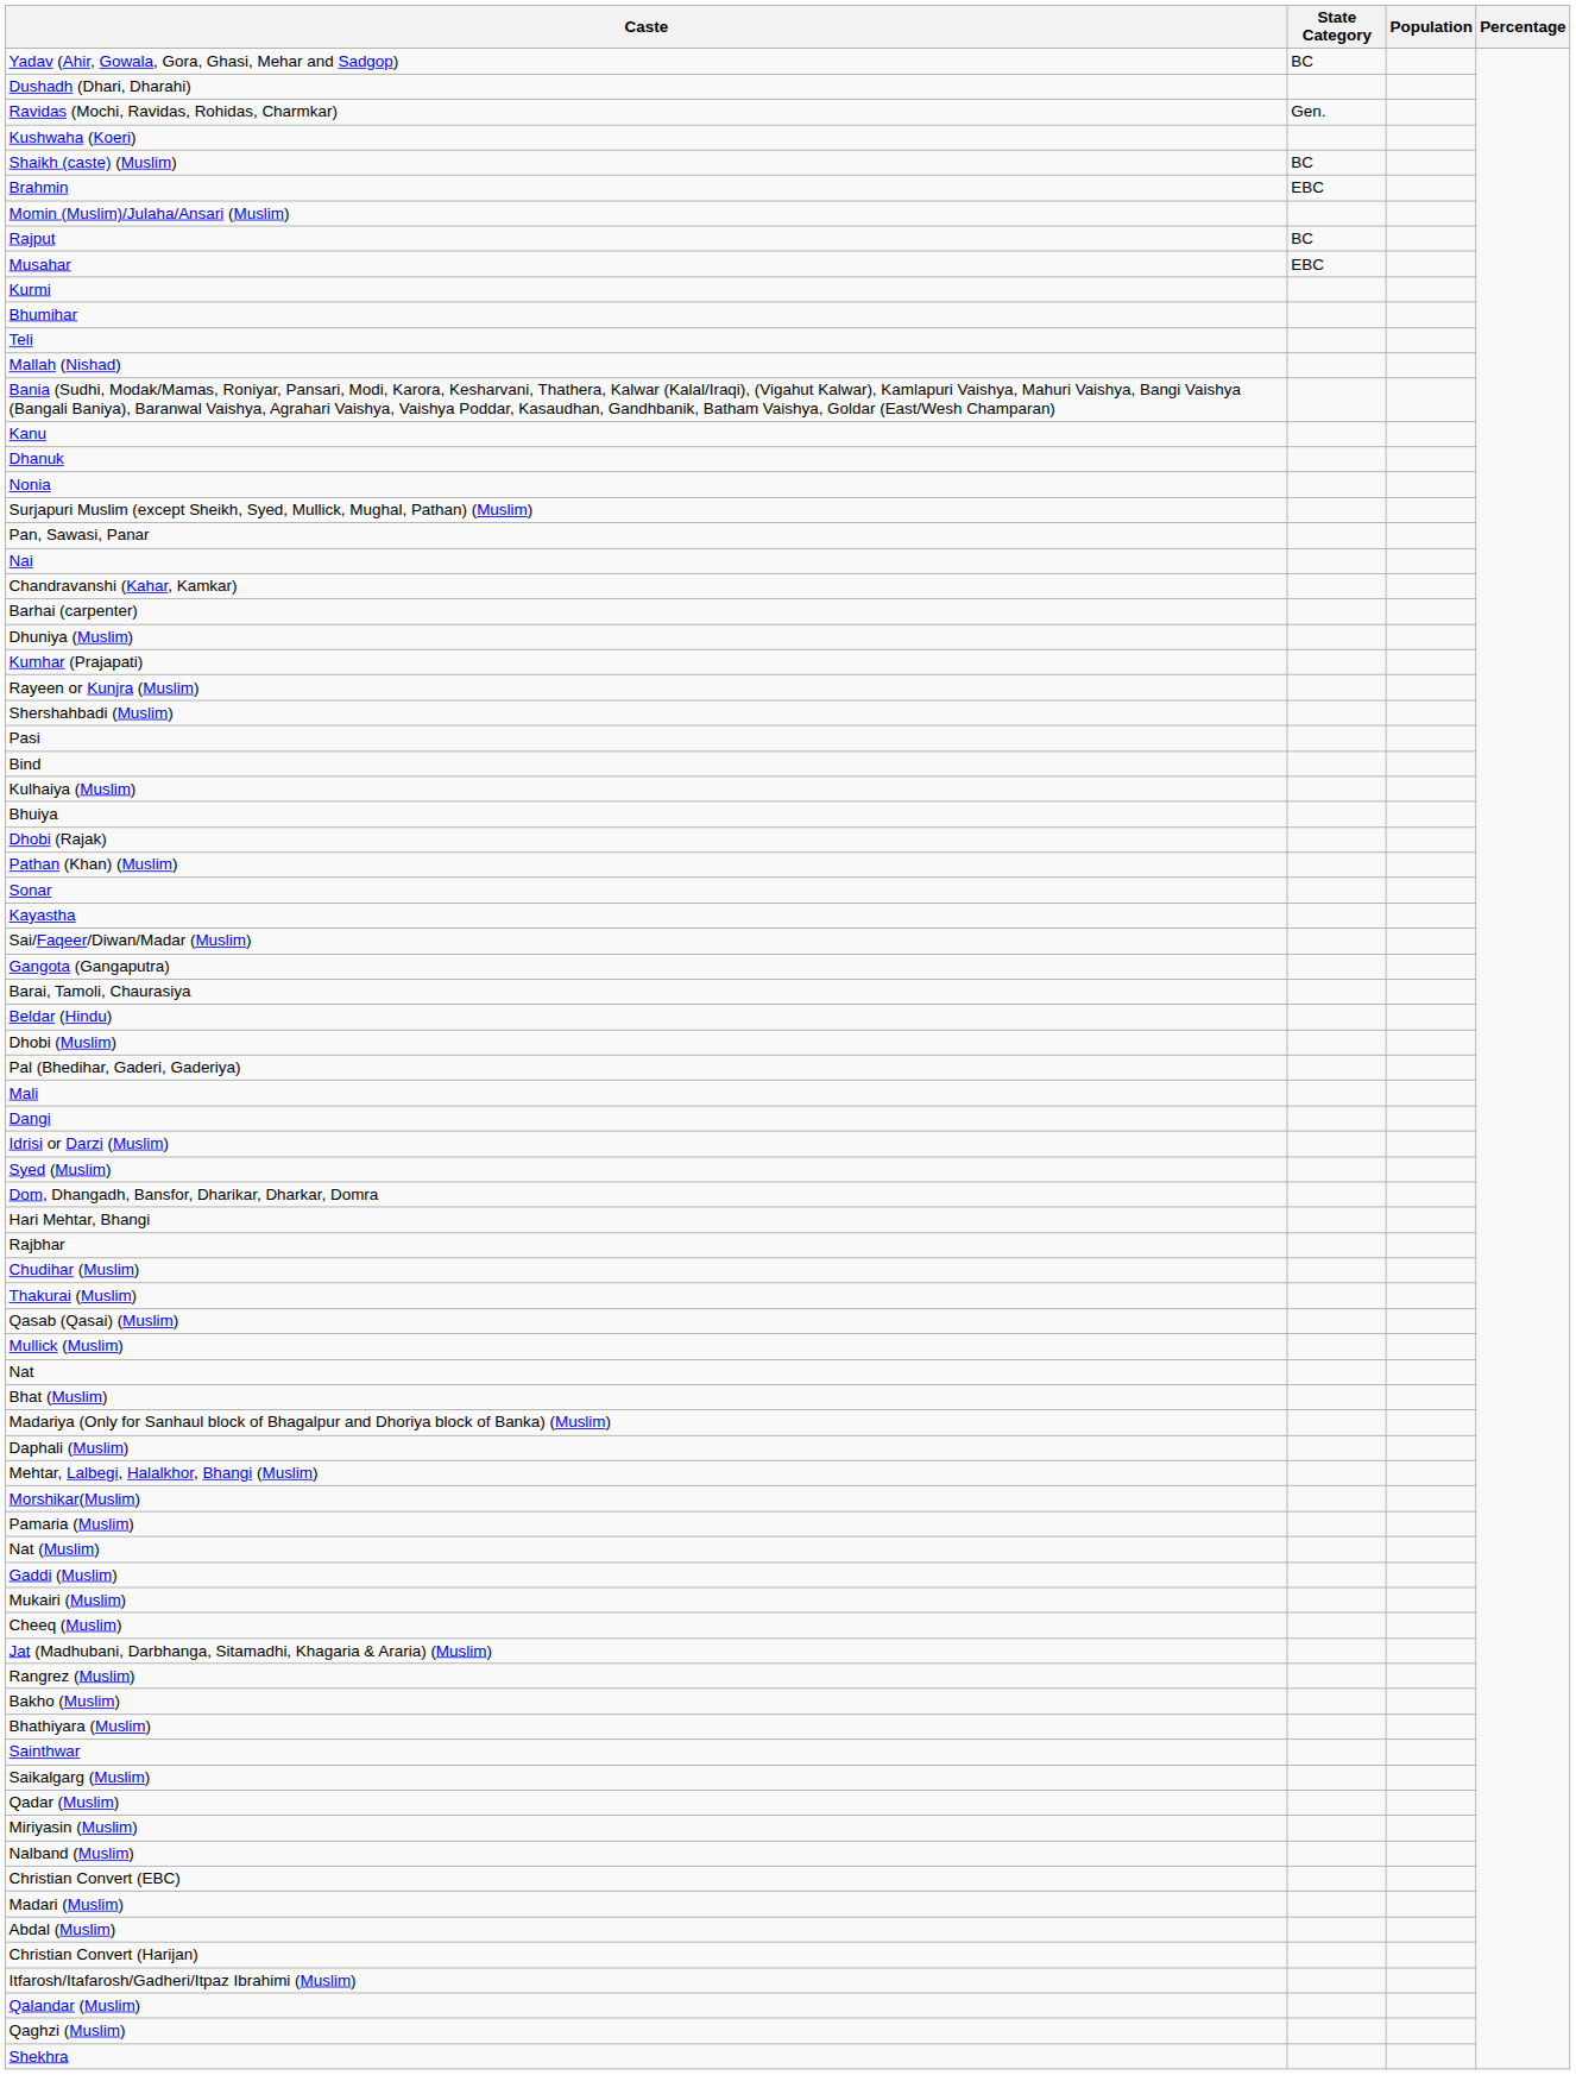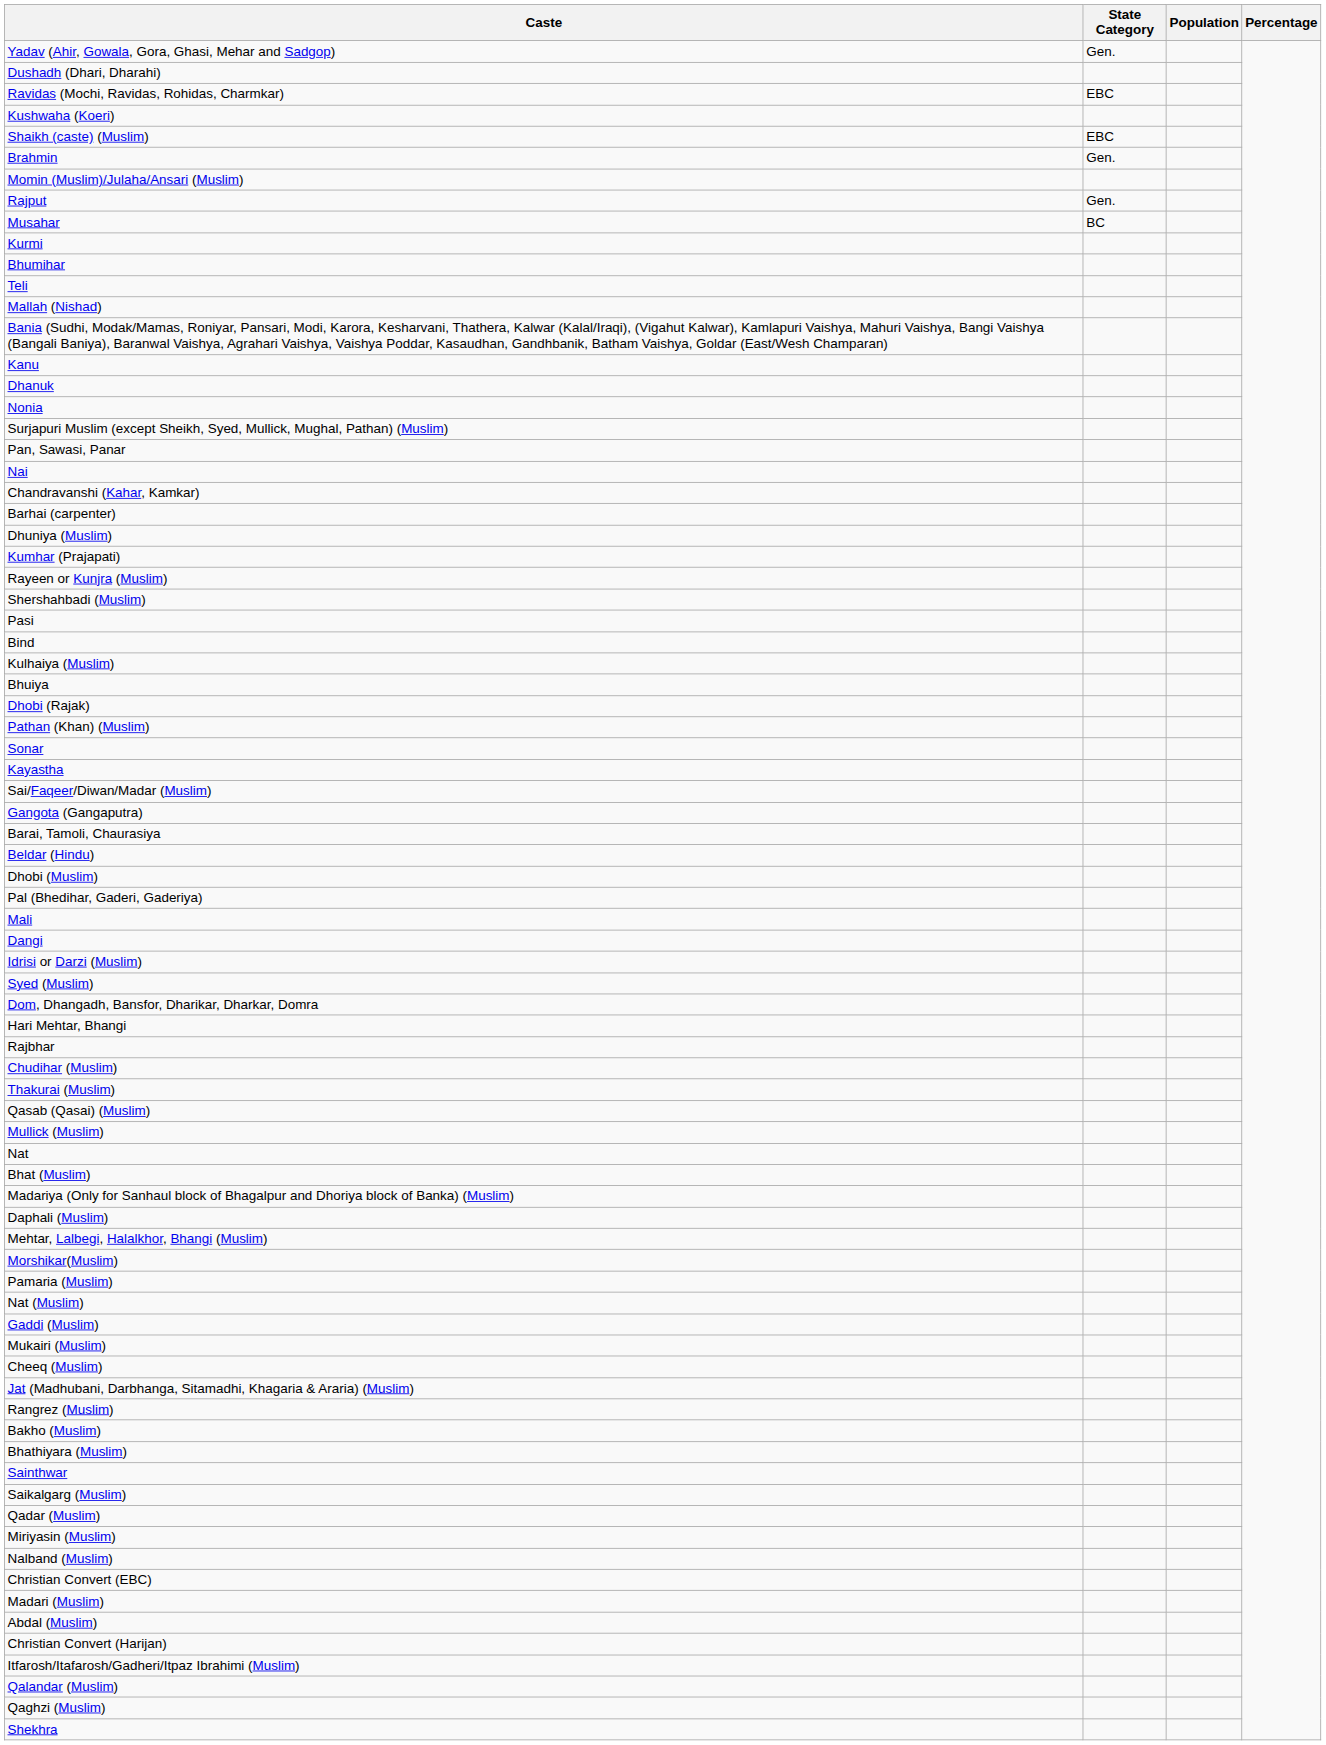Yadav (Ahir, Gowala, Gora, Ghasi, Mehar and Sadgop) | State Category: BC -> Gen.
Ravidas (Mochi, Ravidas, Rohidas, Charmkar) | State Category: Gen. -> EBC
Shaikh (caste) (Muslim) | State Category: BC -> EBC
Brahmin | State Category: EBC -> Gen.
Rajput | State Category: BC -> Gen.
Musahar | State Category: EBC -> BC
